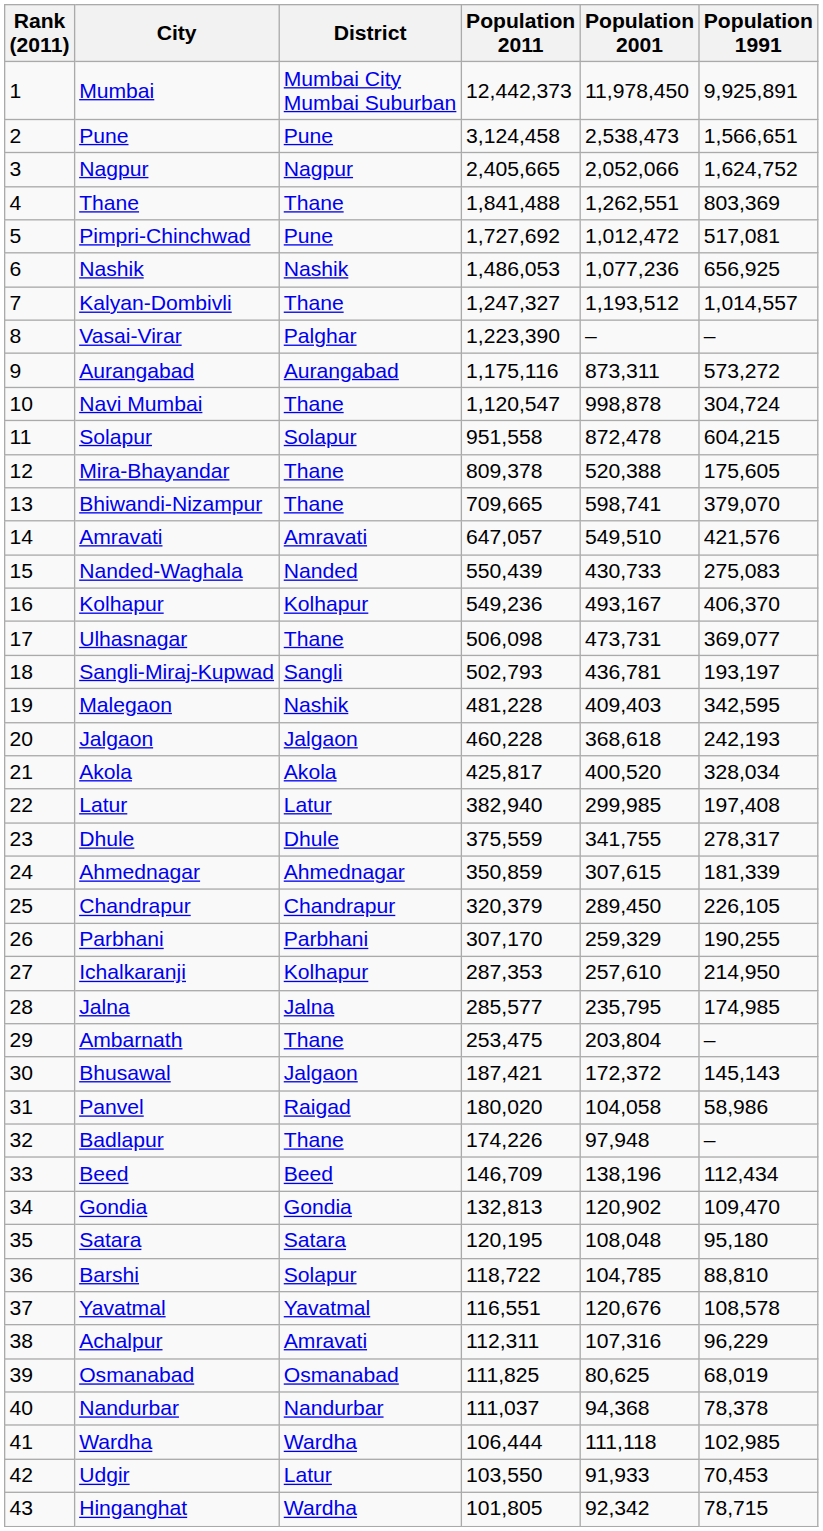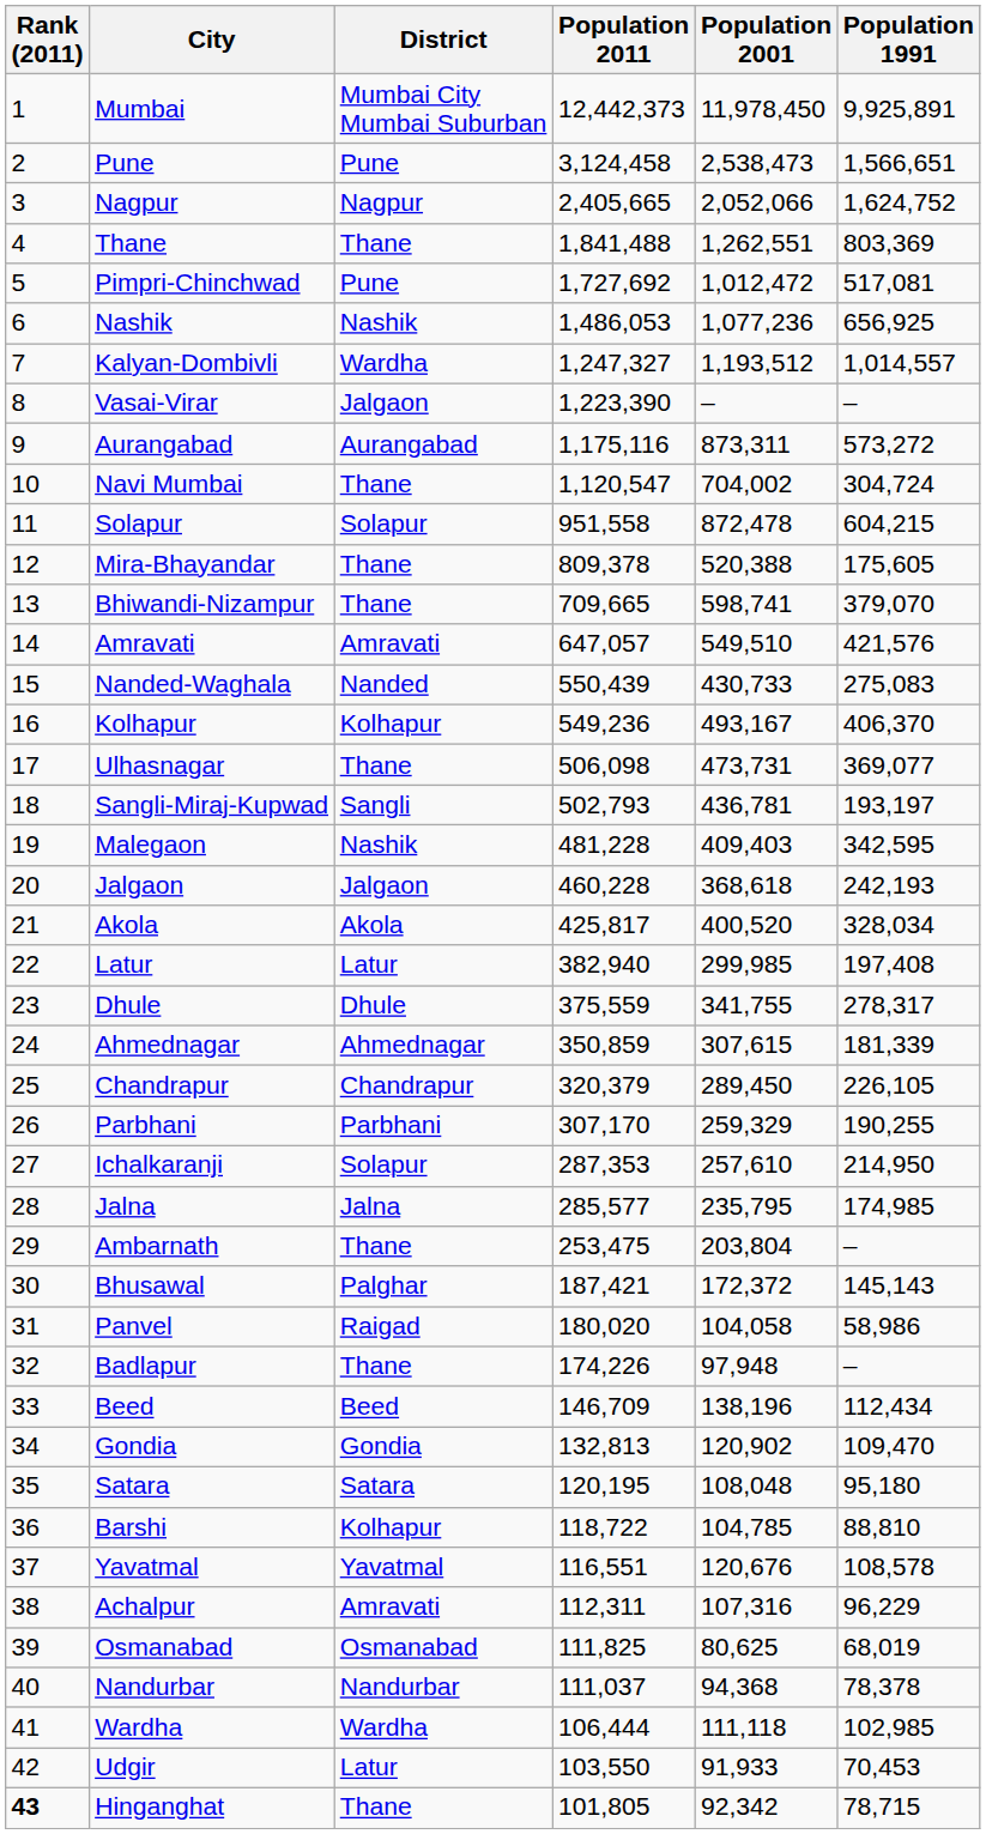Kalyan-Dombivli | District: Thane -> Wardha
Vasai-Virar | District: Palghar -> Jalgaon
Navi Mumbai | Population 2001: 998,878 -> 704,002
Ichalkaranji | District: Kolhapur -> Solapur
Bhusawal | District: Jalgaon -> Palghar
Barshi | District: Solapur -> Kolhapur
Hinganghat | Rank (2011): normal -> bold
Hinganghat | District: Wardha -> Thane
